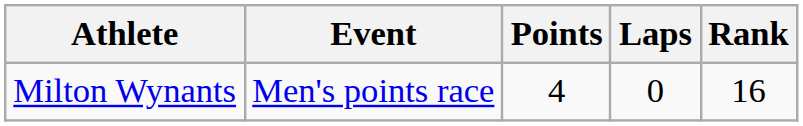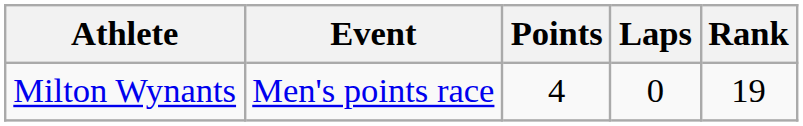Milton Wynants | Rank: 16 -> 19
